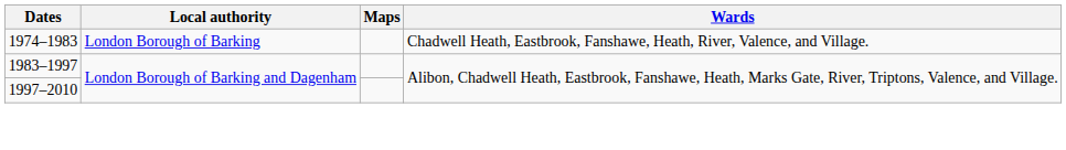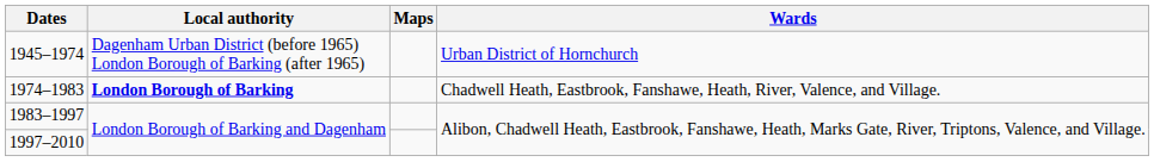+ row: 1945–1974 | Dagenham Urban District (before 1965) London Borough of Barking (after 1965) | Urban District of Hornchurch
1974–1983 | Local authority: normal -> bold
